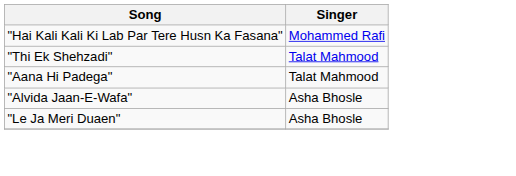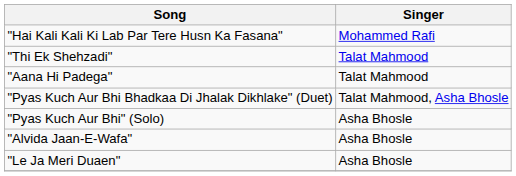+ row: "Pyas Kuch Aur Bhi Bhadkaa Di Jhalak Dikhlake" (Duet) | Talat Mahmood, Asha Bhosle
+ row: "Pyas Kuch Aur Bhi" (Solo) | Asha Bhosle
